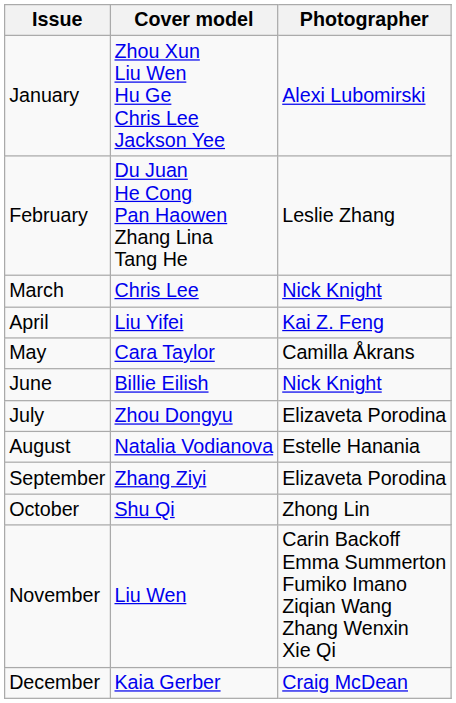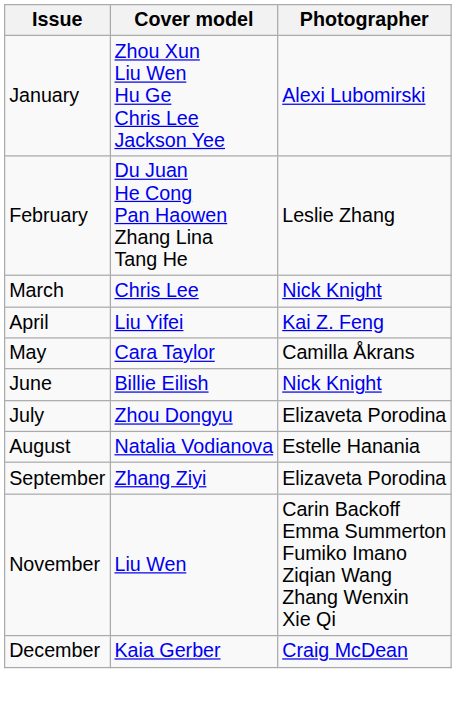- row: October | Shu Qi | Zhong Lin
